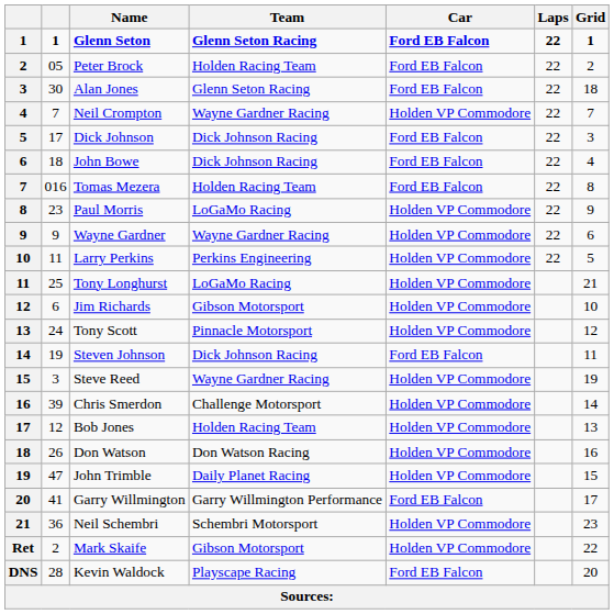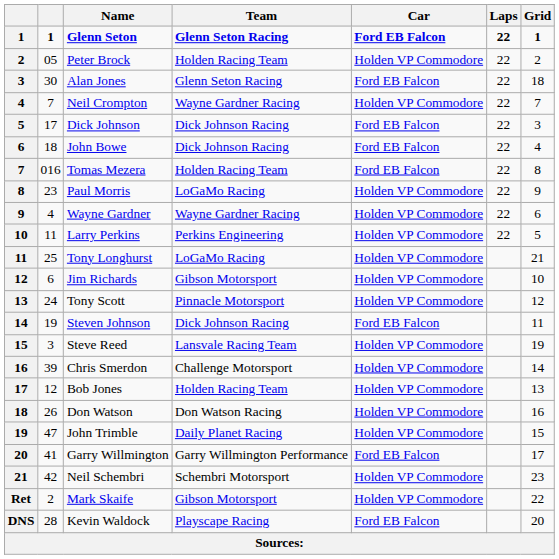Peter Brock | Car: Ford EB Falcon -> Holden VP Commodore
Wayne Gardner | column 2: 9 -> 4
Steve Reed | Team: Wayne Gardner Racing -> Lansvale Racing Team
Neil Schembri | column 2: 36 -> 42
